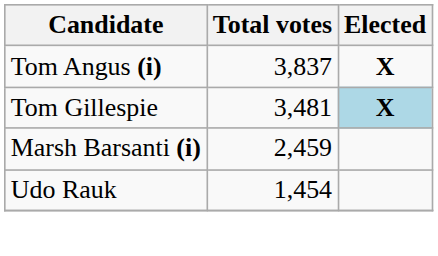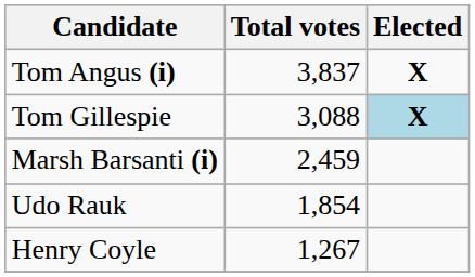Tom Gillespie | Total votes: 3,481 -> 3,088
Udo Rauk | Total votes: 1,454 -> 1,854
+ row: Henry Coyle | 1,267
